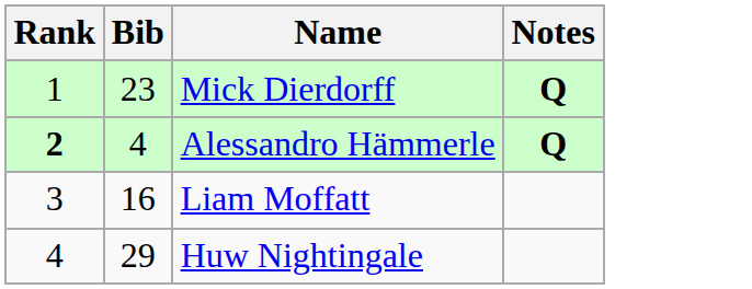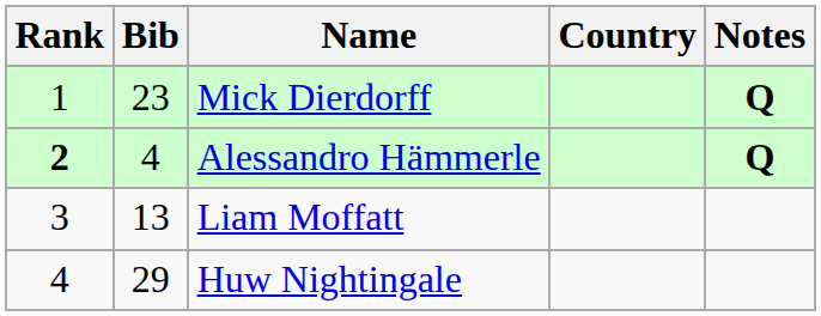+ column: Country
Liam Moffatt | Bib: 16 -> 13
